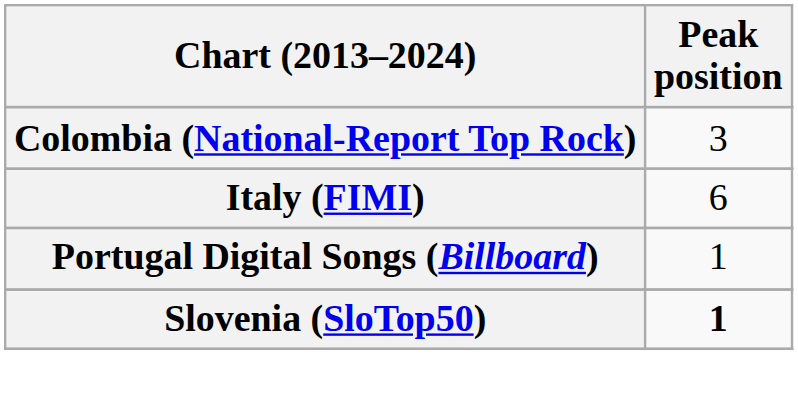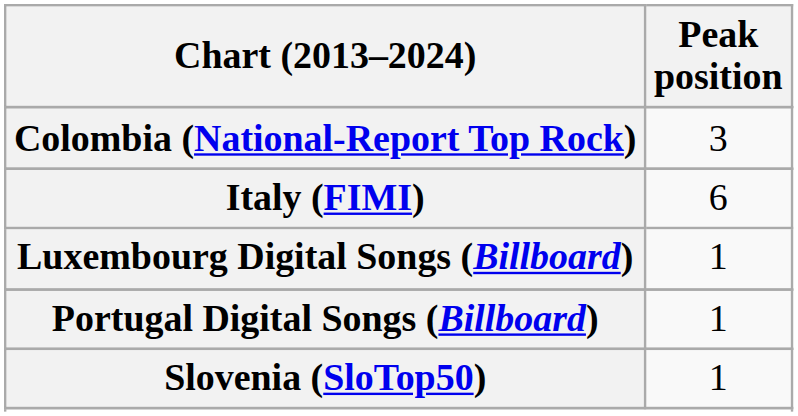+ row: Luxembourg Digital Songs (Billboard) | 1
Slovenia (SloTop50) | Peak position: bold -> normal
